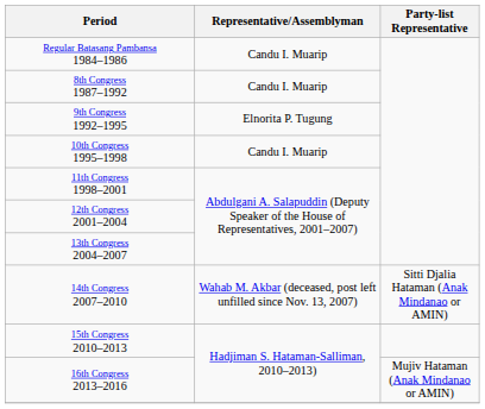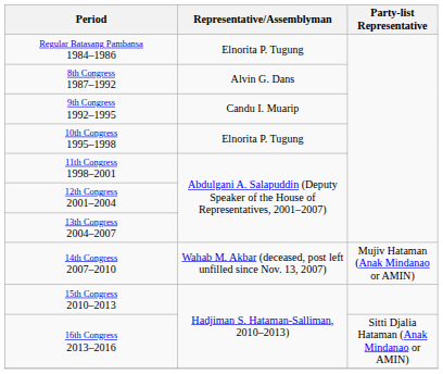Regular Batasang Pambansa 1984–1986 | Representative/Assemblyman: Candu I. Muarip -> Elnorita P. Tugung
8th Congress 1987–1992 | Representative/Assemblyman: Candu I. Muarip -> Alvin G. Dans
9th Congress 1992–1995 | Representative/Assemblyman: Elnorita P. Tugung -> Candu I. Muarip
10th Congress 1995–1998 | Representative/Assemblyman: Candu I. Muarip -> Elnorita P. Tugung
14th Congress 2007–2010 | Party-list Representative: Sitti Djalia Hataman (Anak Mindanao or AMIN) -> Mujiv Hataman (Anak Mindanao or AMIN)
16th Congress 2013–2016 | Party-list Representative: Mujiv Hataman (Anak Mindanao or AMIN) -> Sitti Djalia Hataman (Anak Mindanao or AMIN)
